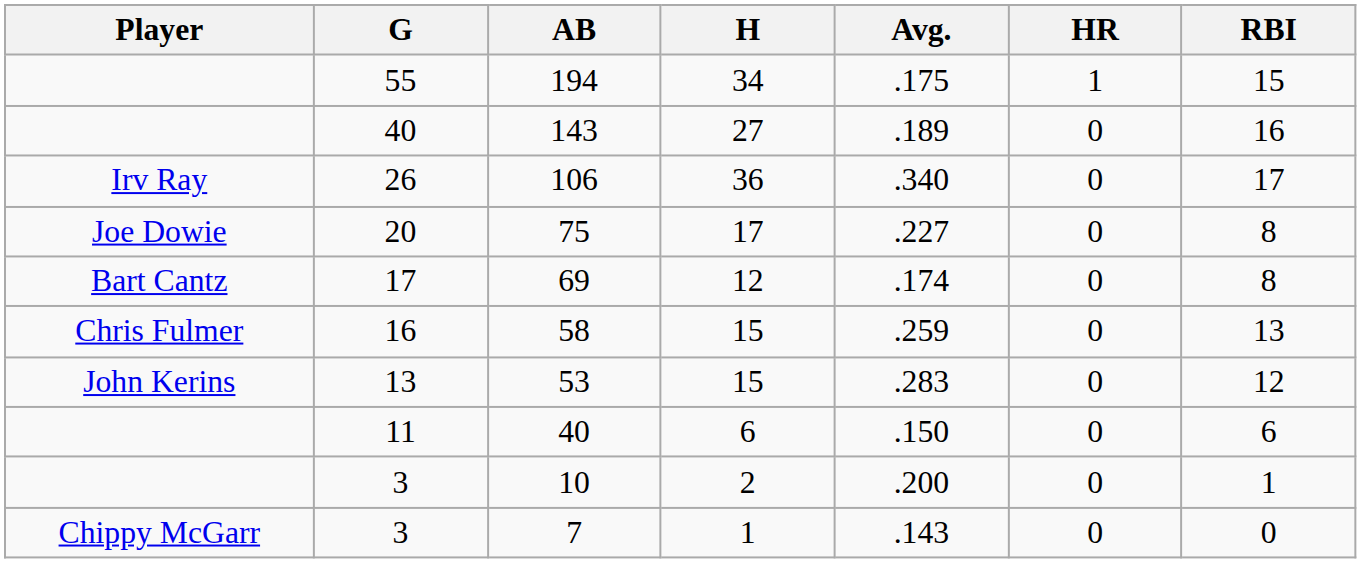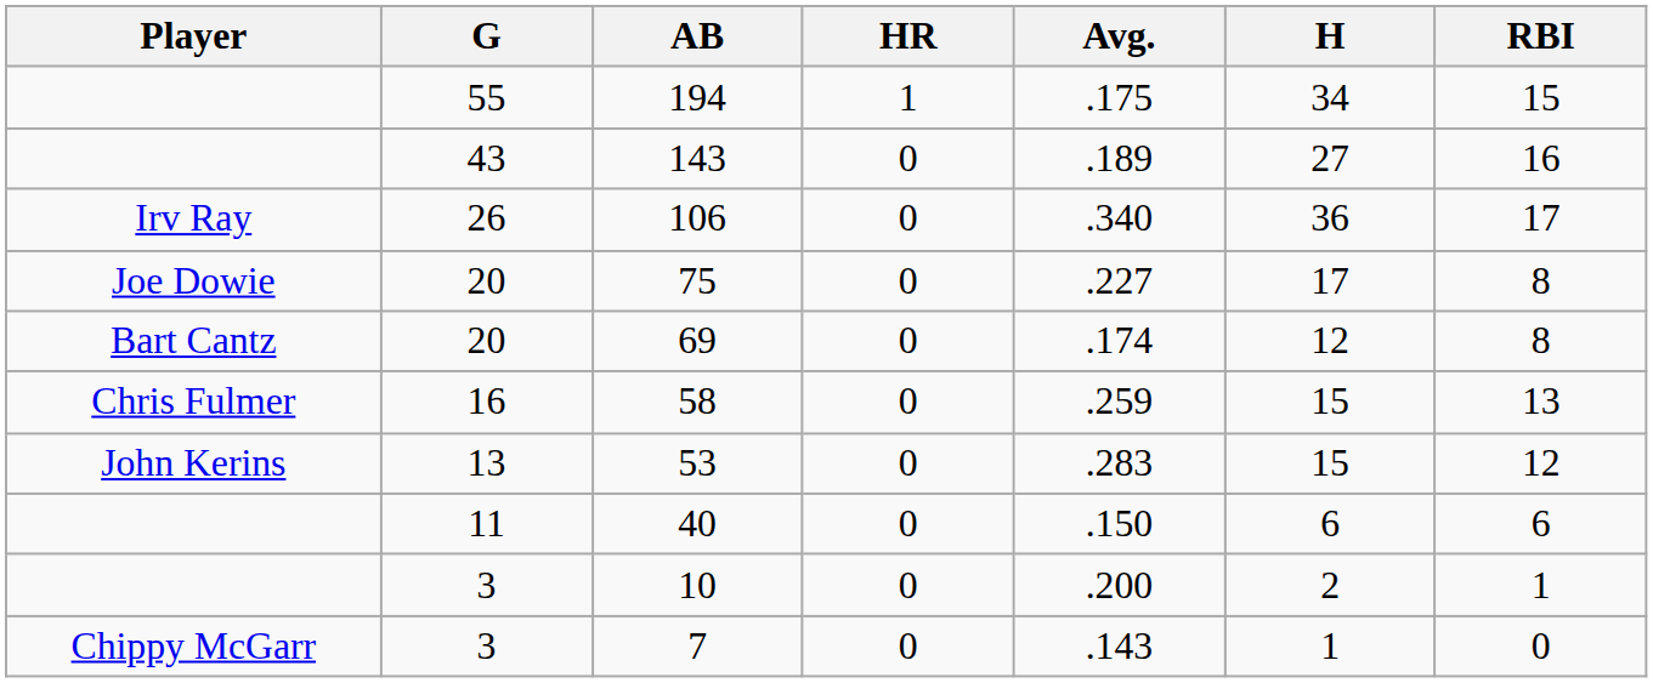columns swapped: H <-> HR
143 | G: 40 -> 43
69 | G: 17 -> 20
